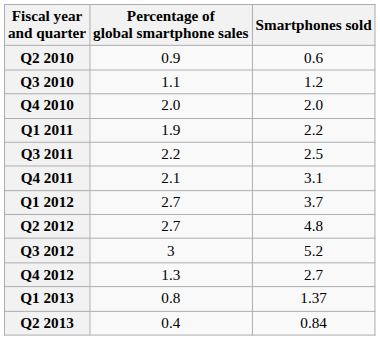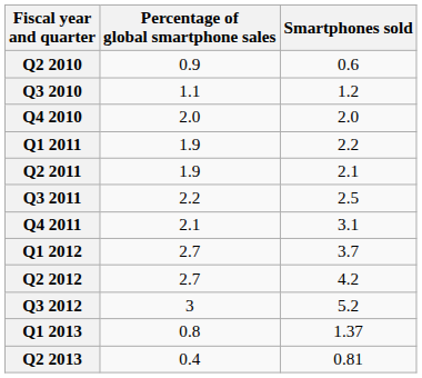+ row: Q2 2011 | 1.9 | 2.1
Q2 2012 | Smartphones sold: 4.8 -> 4.2
- row: Q4 2012 | 1.3 | 2.7
Q2 2013 | Smartphones sold: 0.84 -> 0.81
